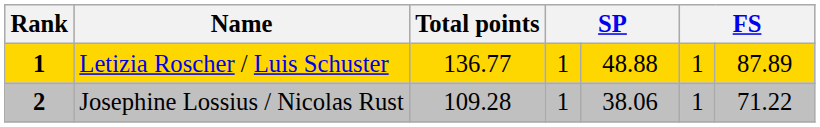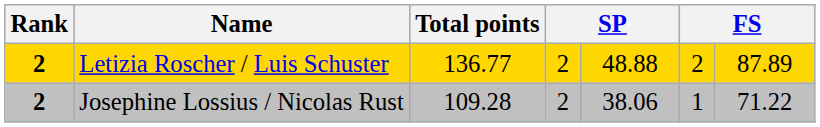Letizia Roscher / Luis Schuster | Rank: 1 -> 2
Letizia Roscher / Luis Schuster | column 4: 1 -> 2
Letizia Roscher / Luis Schuster | column 6: 1 -> 2
Josephine Lossius / Nicolas Rust | column 4: 1 -> 2
